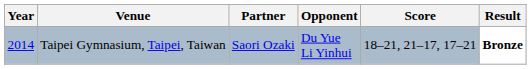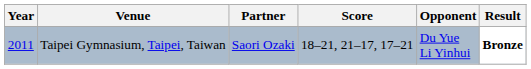columns swapped: Opponent <-> Score
Taipei Gymnasium, Taipei, Taiwan | Year: 2014 -> 2011
